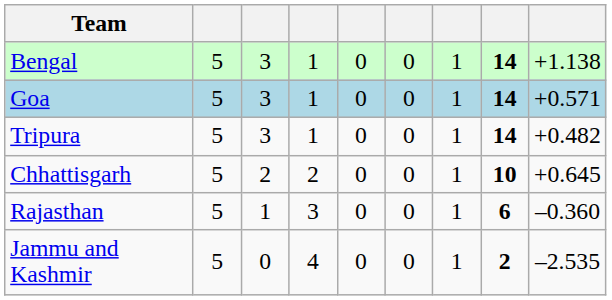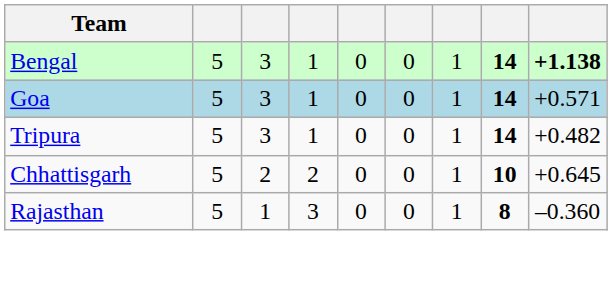Bengal | column 9: normal -> bold
Rajasthan | column 8: 6 -> 8
- row: Jammu and Kashmir | 5 | 0 | 4 | 0 | 0 | 1 | 2 | –2.535
